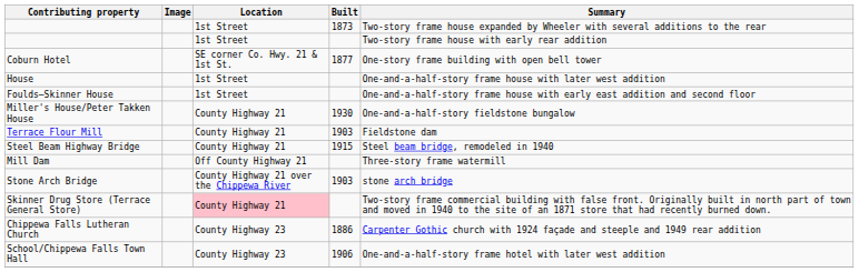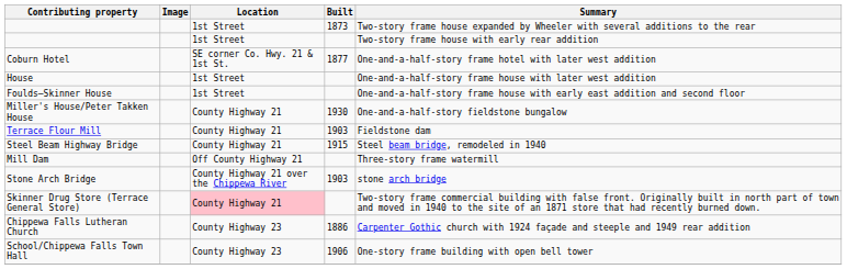Coburn Hotel | Summary: One-story frame building with open bell tower -> One-and-a-half-story frame hotel with later west addition
School/Chippewa Falls Town Hall | Summary: One-and-a-half-story frame hotel with later west addition -> One-story frame building with open bell tower
